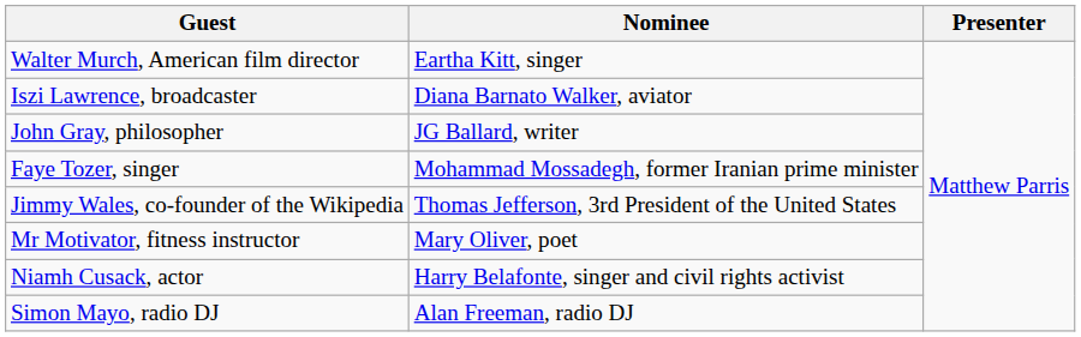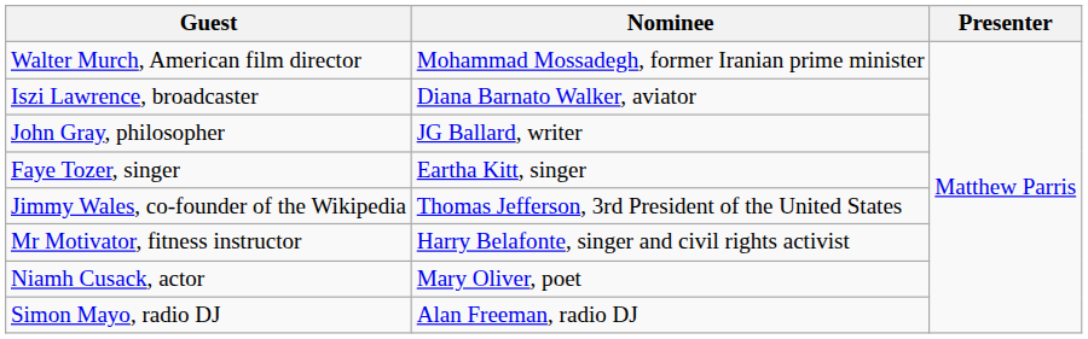Walter Murch, American film director | Nominee: Eartha Kitt, singer -> Mohammad Mossadegh, former Iranian prime minister
Faye Tozer, singer | Nominee: Mohammad Mossadegh, former Iranian prime minister -> Eartha Kitt, singer
Mr Motivator, fitness instructor | Nominee: Mary Oliver, poet -> Harry Belafonte, singer and civil rights activist
Niamh Cusack, actor | Nominee: Harry Belafonte, singer and civil rights activist -> Mary Oliver, poet
